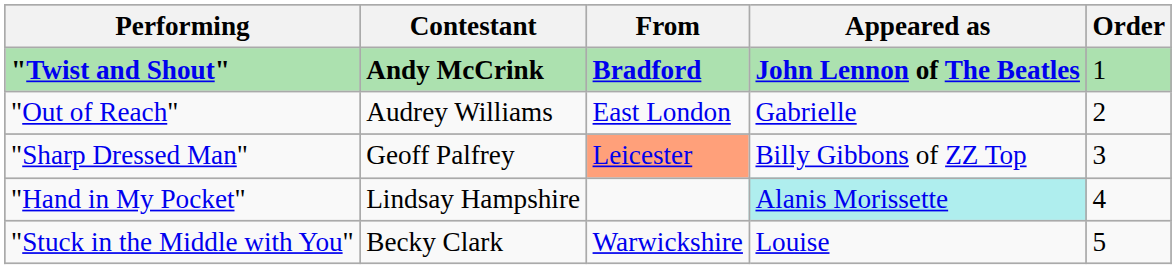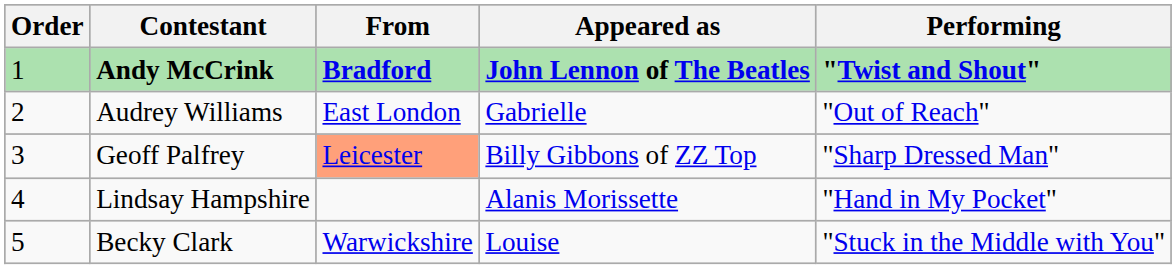columns swapped: Order <-> Performing
Lindsay Hampshire | Appeared as: paleturquoise background -> no background
